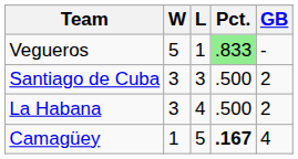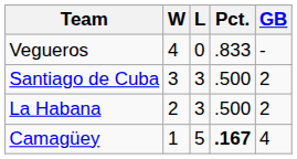Vegueros | W: 5 -> 4
Vegueros | L: 1 -> 0
Vegueros | Pct.: lightgreen background -> no background
La Habana | W: 3 -> 2
La Habana | L: 4 -> 3
